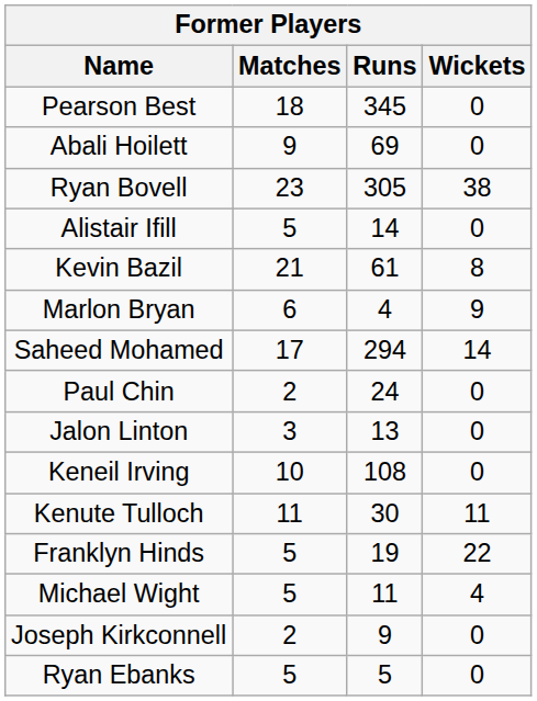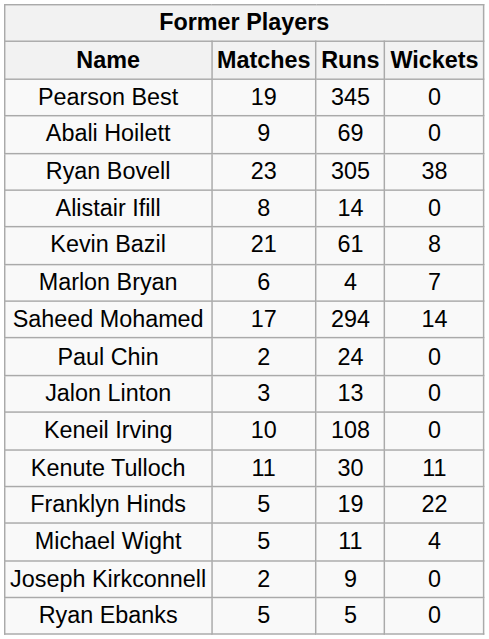Pearson Best | Matches: 18 -> 19
Alistair Ifill | Matches: 5 -> 8
Marlon Bryan | Wickets: 9 -> 7
